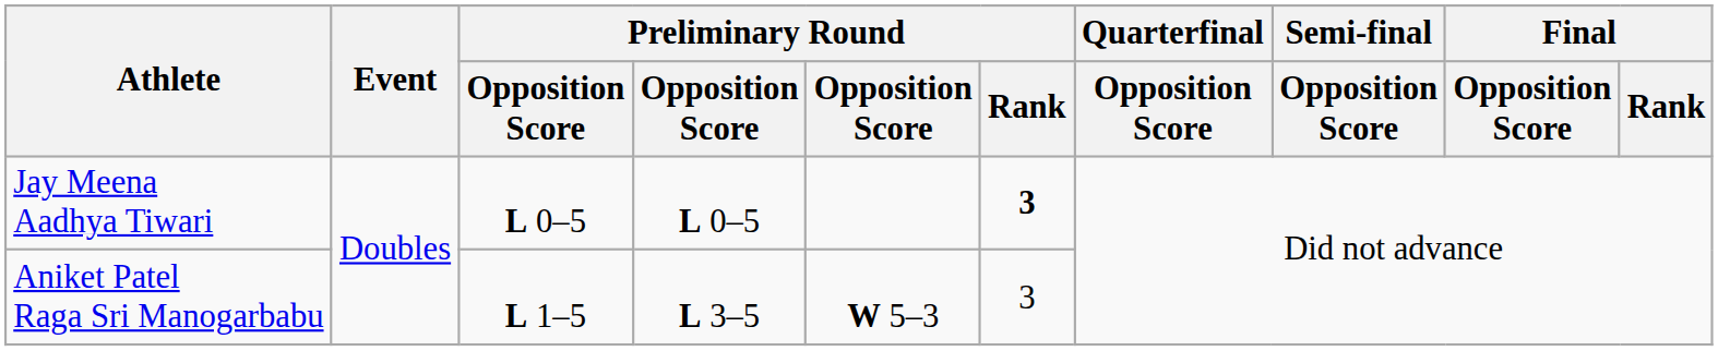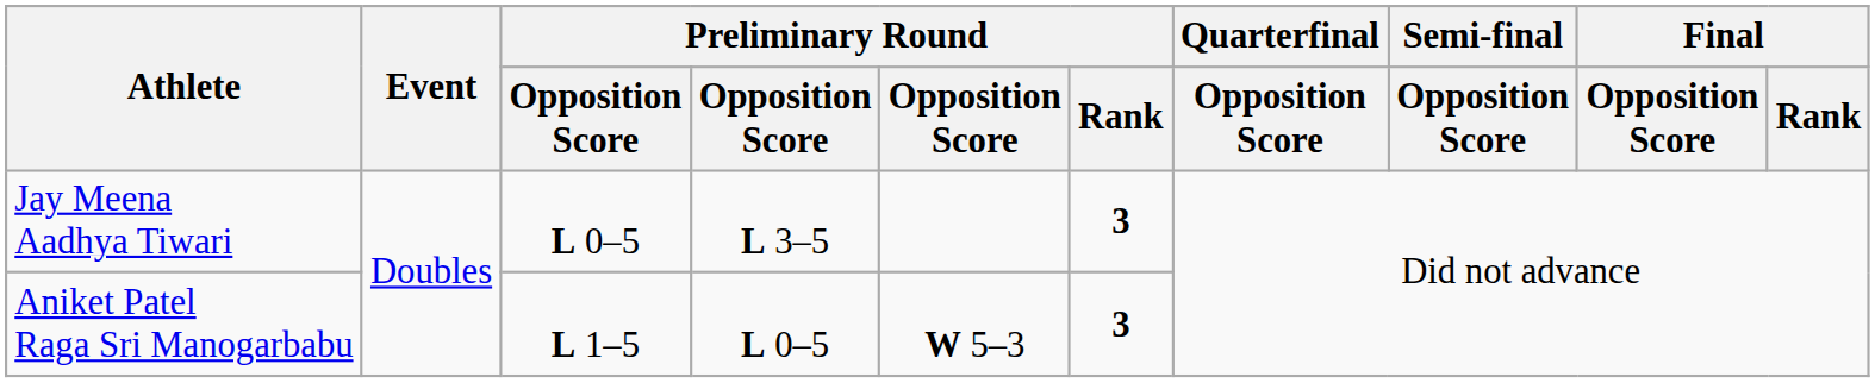Jay Meena Aadhya Tiwari | column 4: L 0–5 -> L 3–5
Aniket Patel Raga Sri Manogarbabu | column 4: L 3–5 -> L 0–5
Aniket Patel Raga Sri Manogarbabu | Preliminary Round / Rank: normal -> bold
